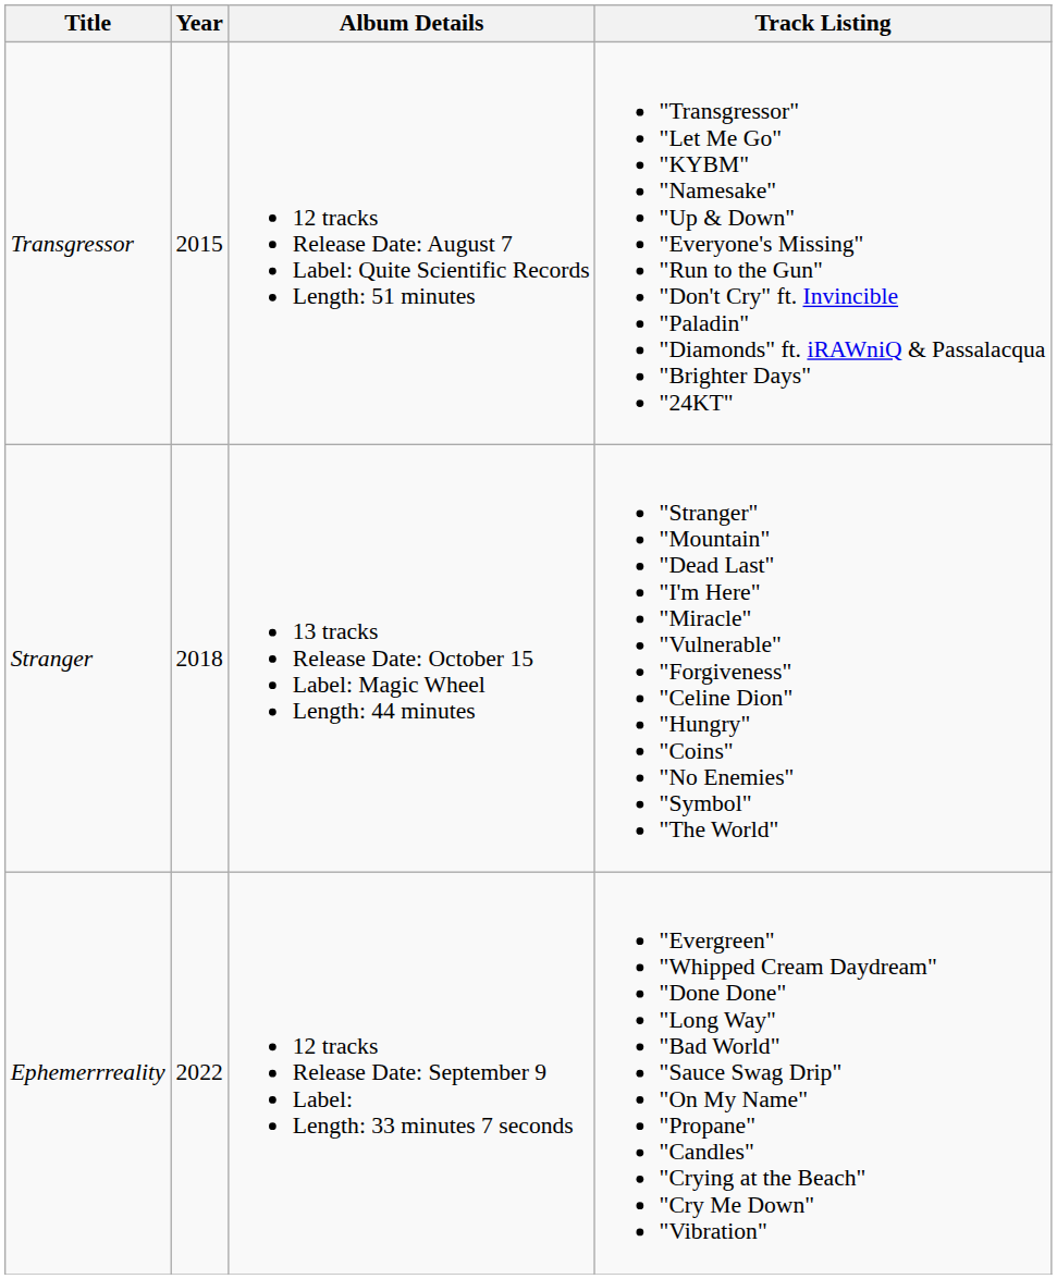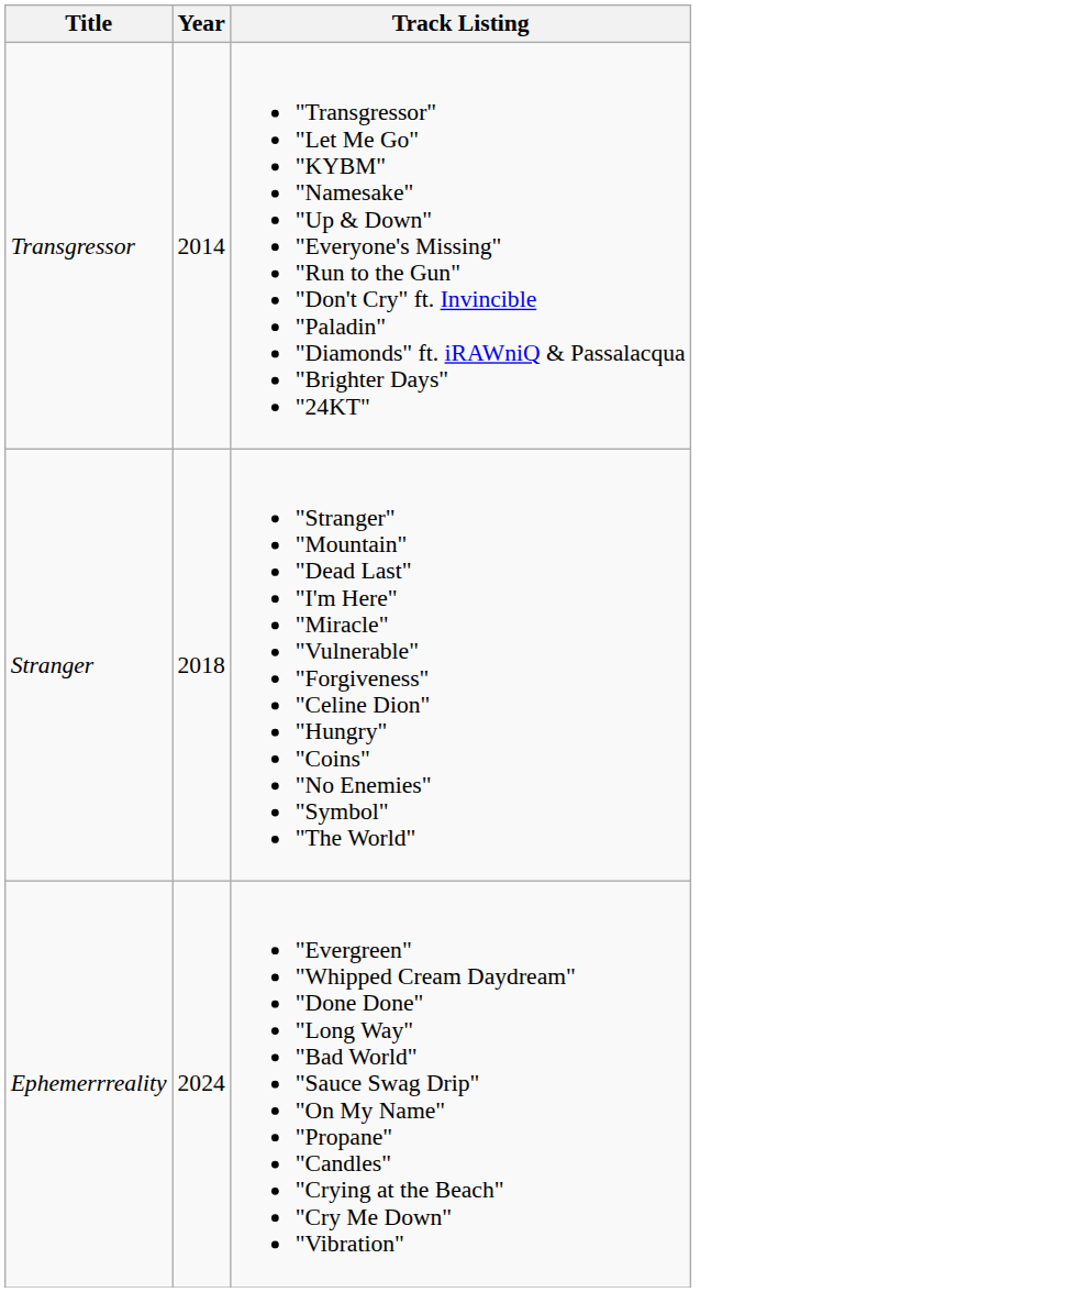- column: Album Details | 12 tracks Release Date: August 7 Label: Quite Scientific Records Length: 51 minutes | 13 tracks Release Date: October 15 Label: Magic Wheel Length: 44 minutes | 12 tracks Release Date: September 9 Label: Length: 33 minutes 7 seconds
Transgressor | Year: 2015 -> 2014
Ephemerrreality | Year: 2022 -> 2024
